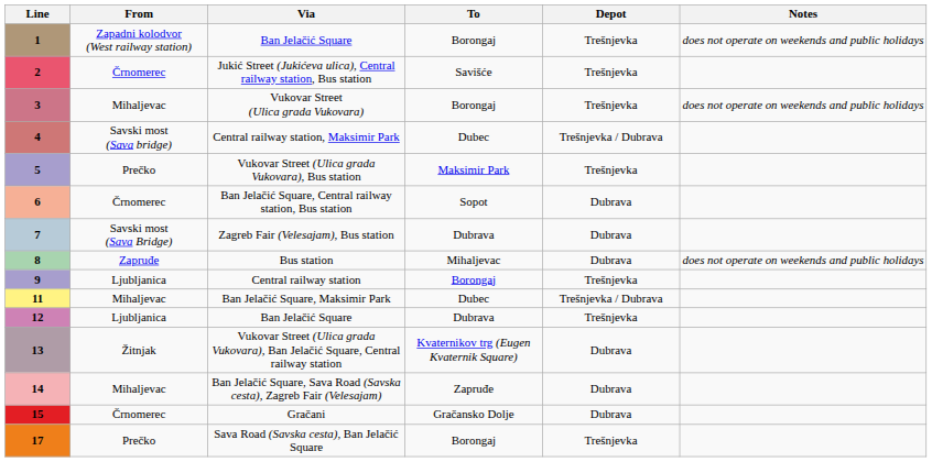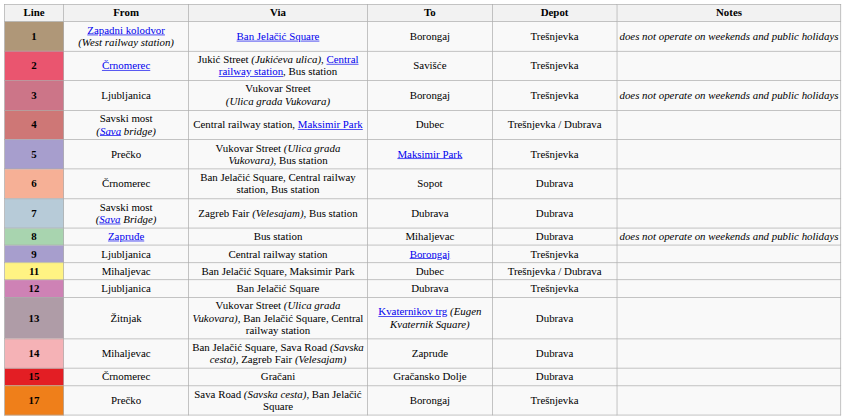Vukovar Street (Ulica grada Vukovara) | From: Mihaljevac -> Ljubljanica
